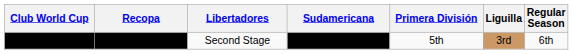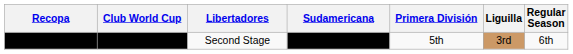columns swapped: Club World Cup <-> Recopa
